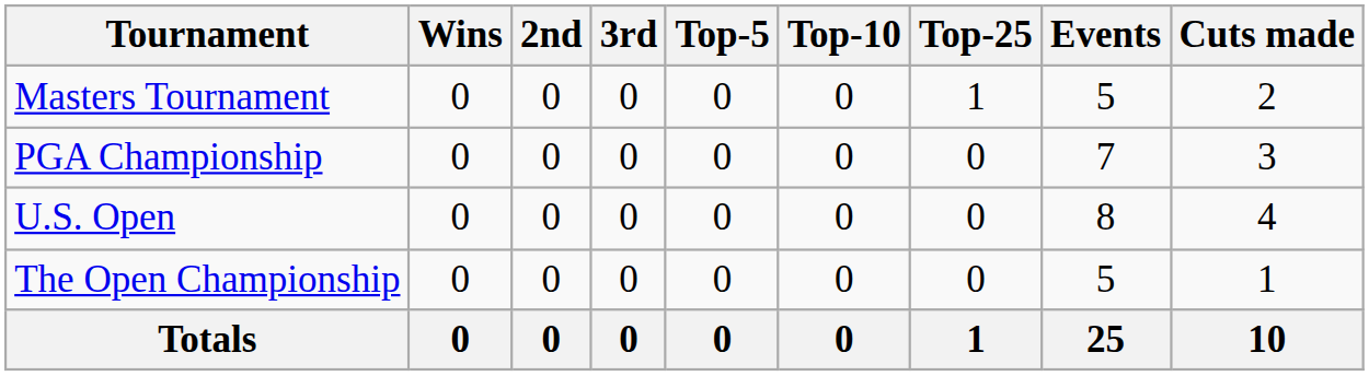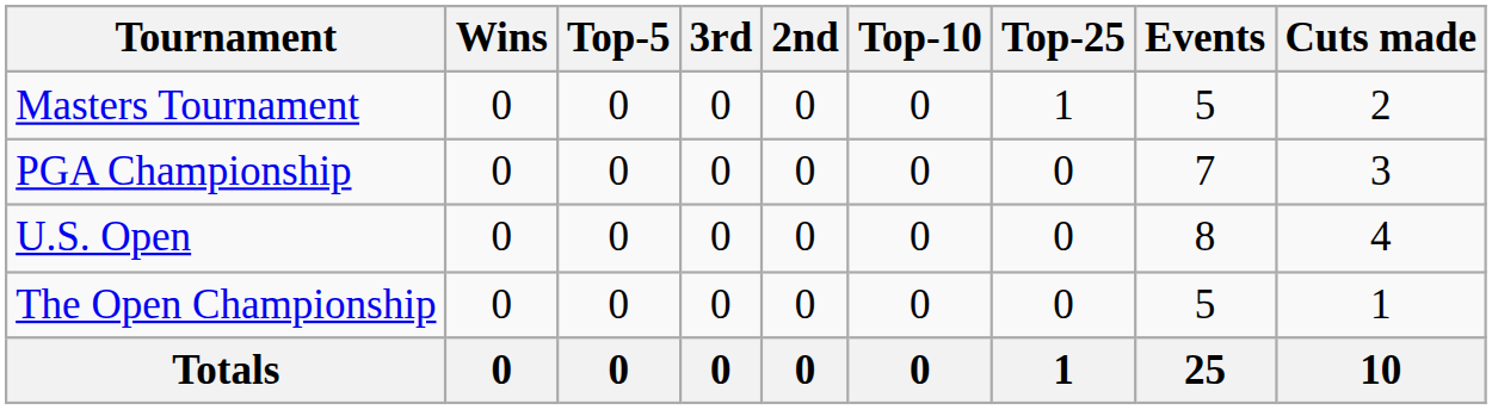columns swapped: 2nd <-> Top-5
